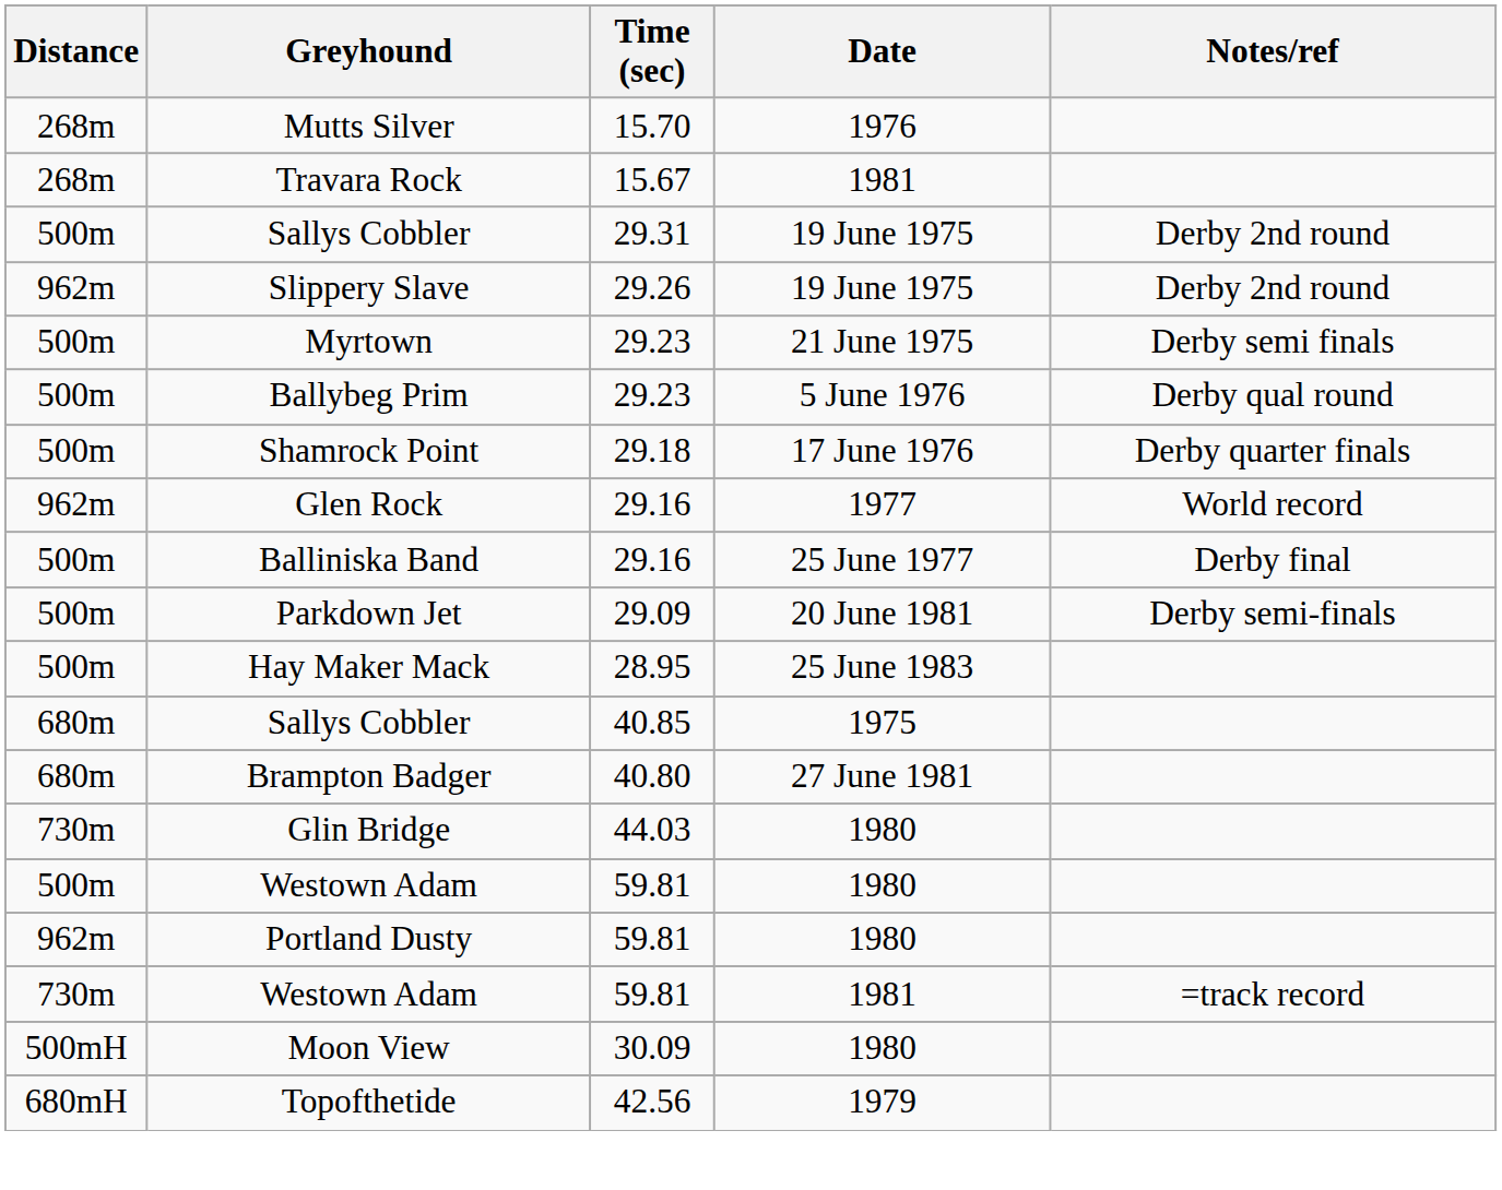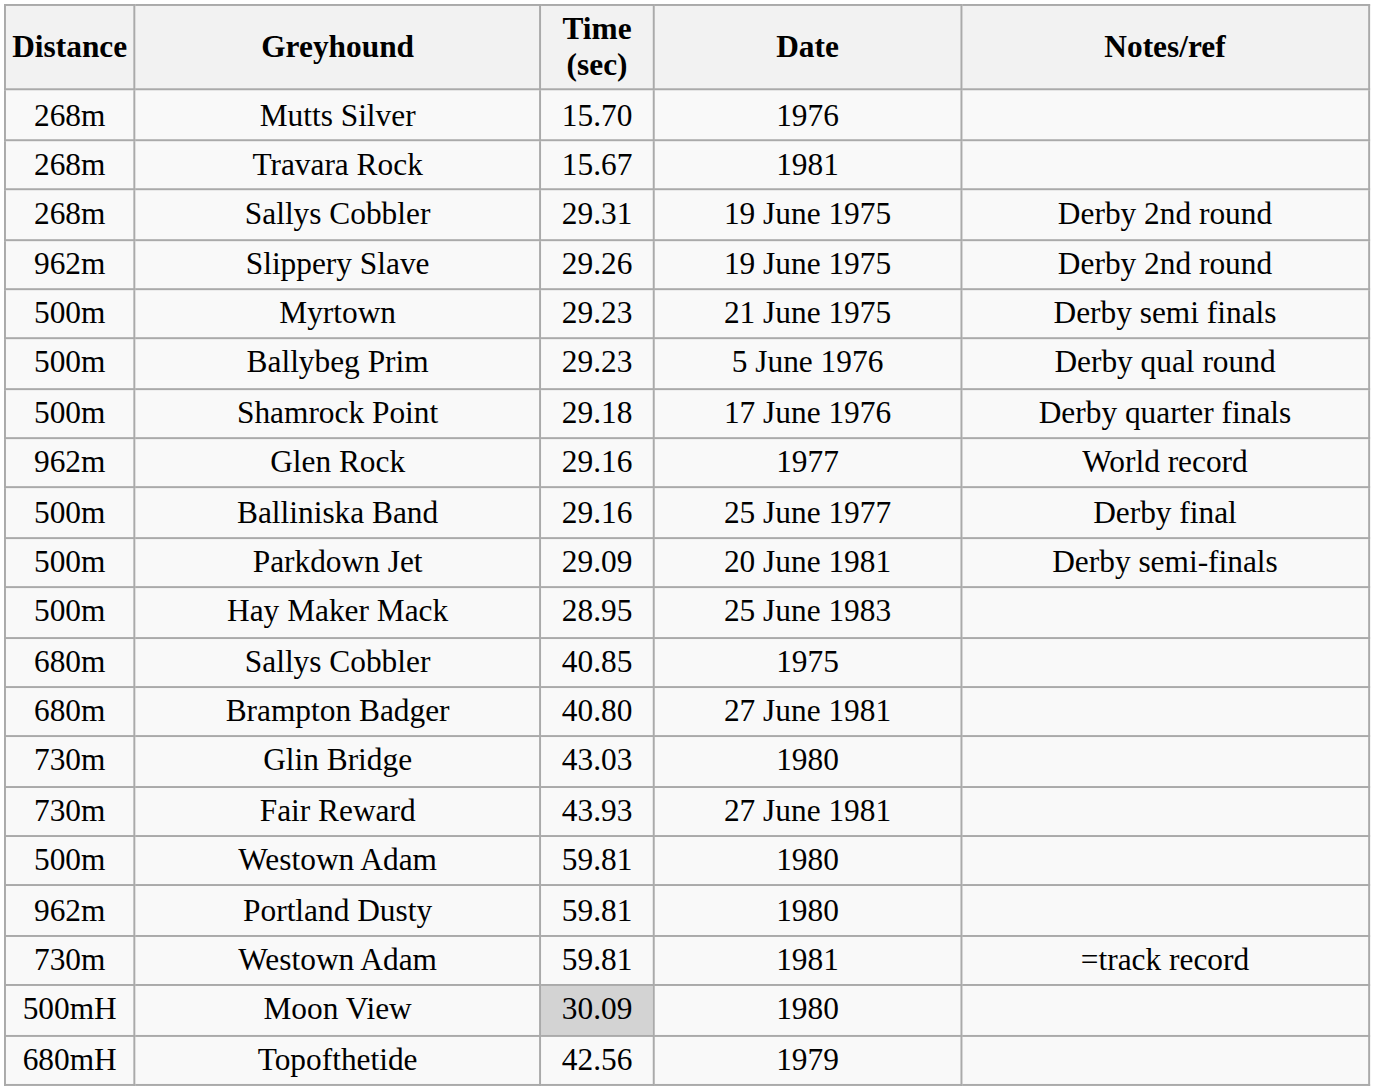Sallys Cobbler / 19 June 1975 | Distance: 500m -> 268m
Glin Bridge | Time (sec): 44.03 -> 43.03
+ row: 730m | Fair Reward | 43.93 | 27 June 1981
Moon View | Time (sec): no background -> lightgrey background
